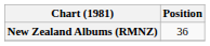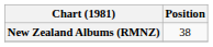New Zealand Albums (RMNZ) | Position: 36 -> 38
